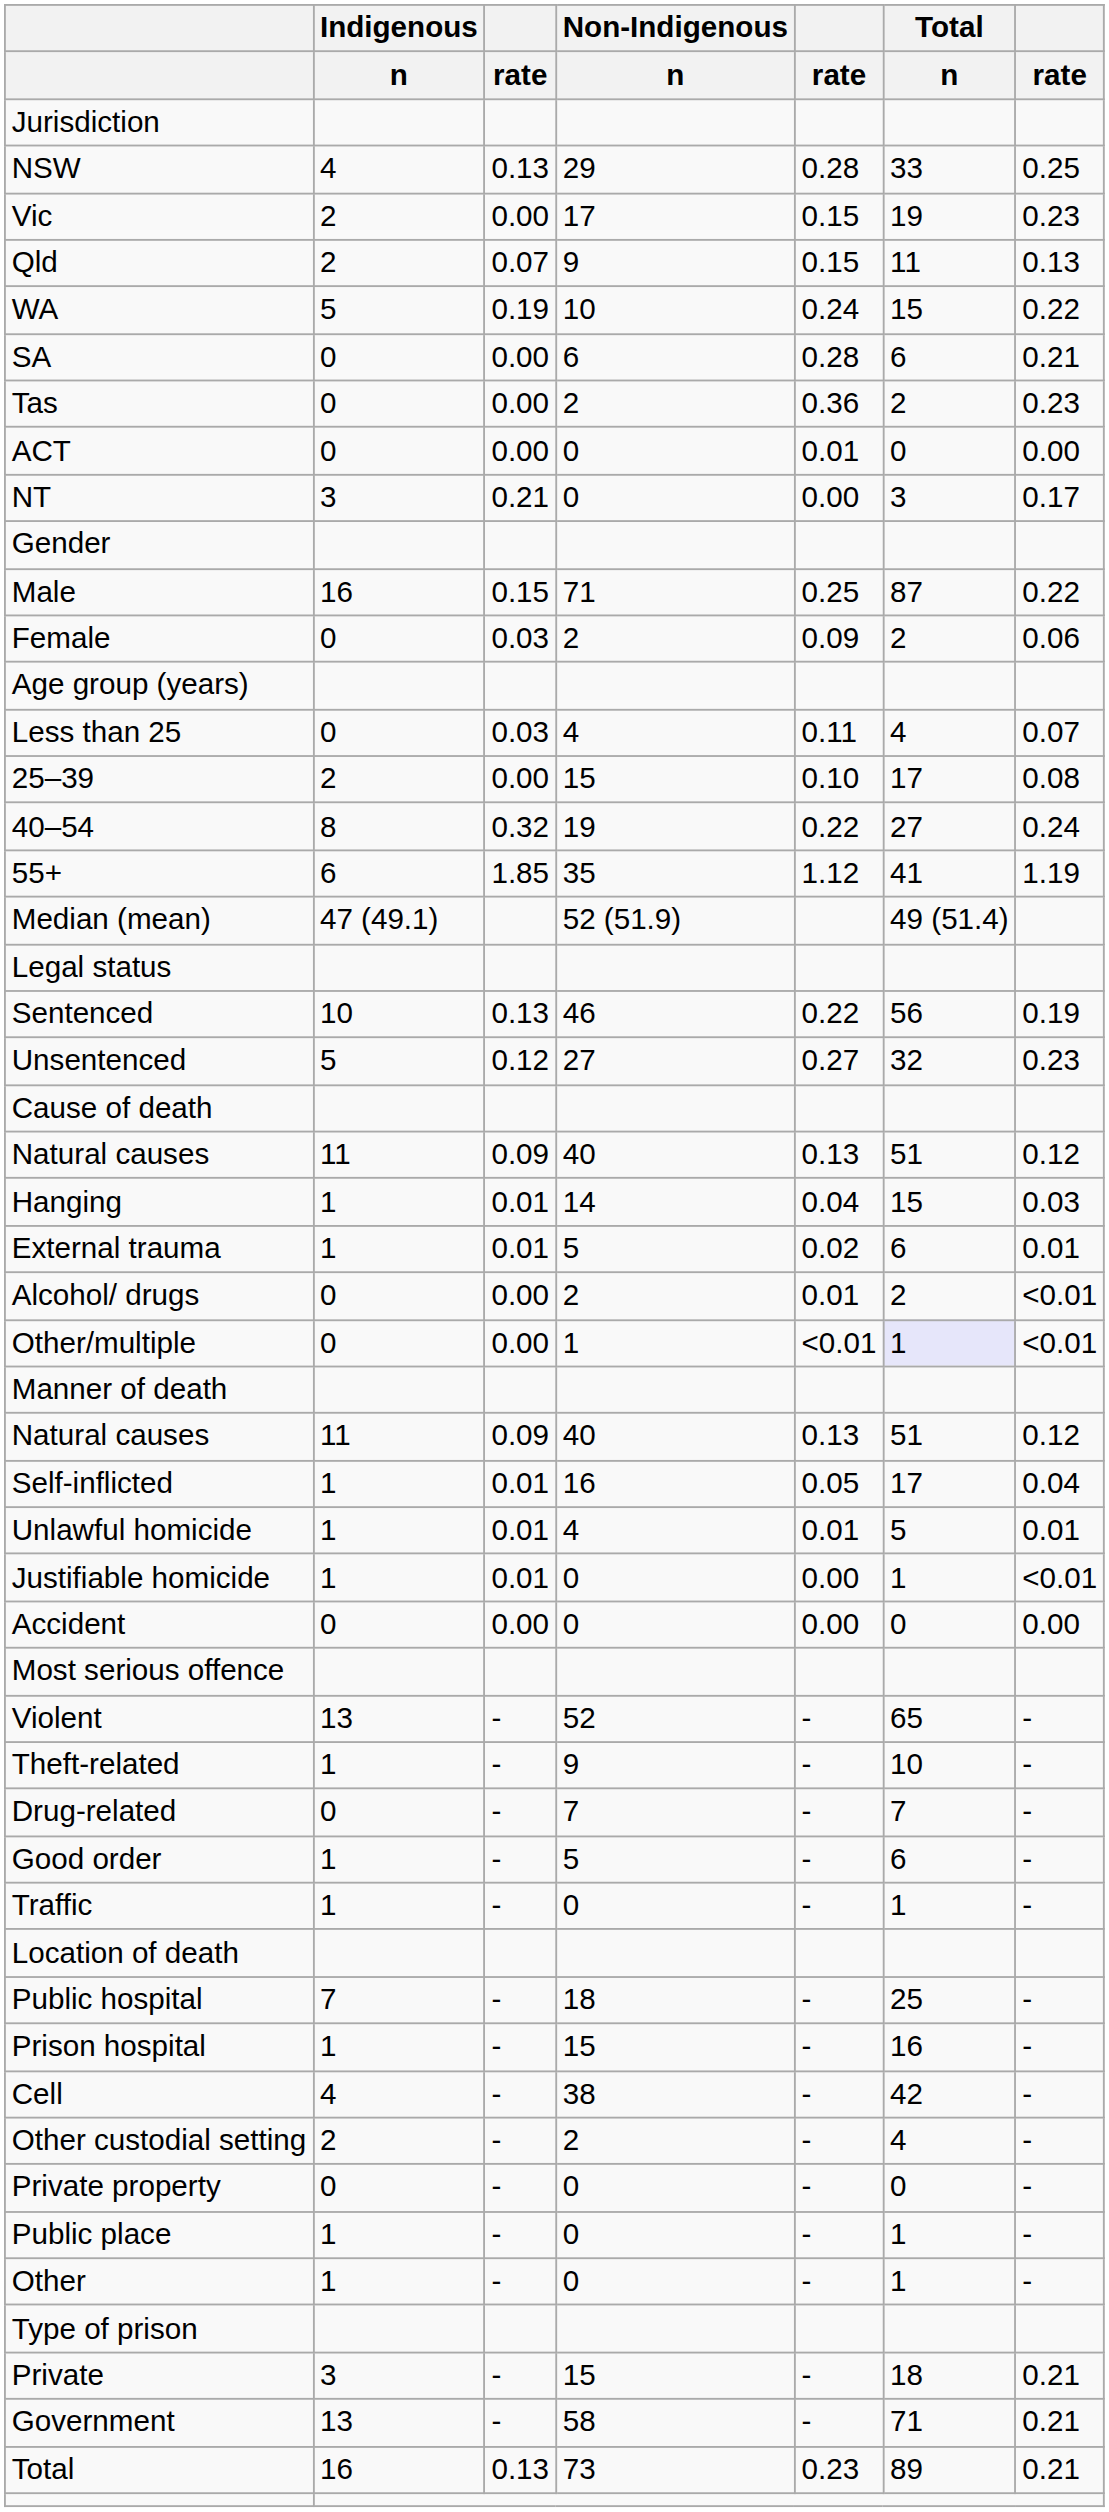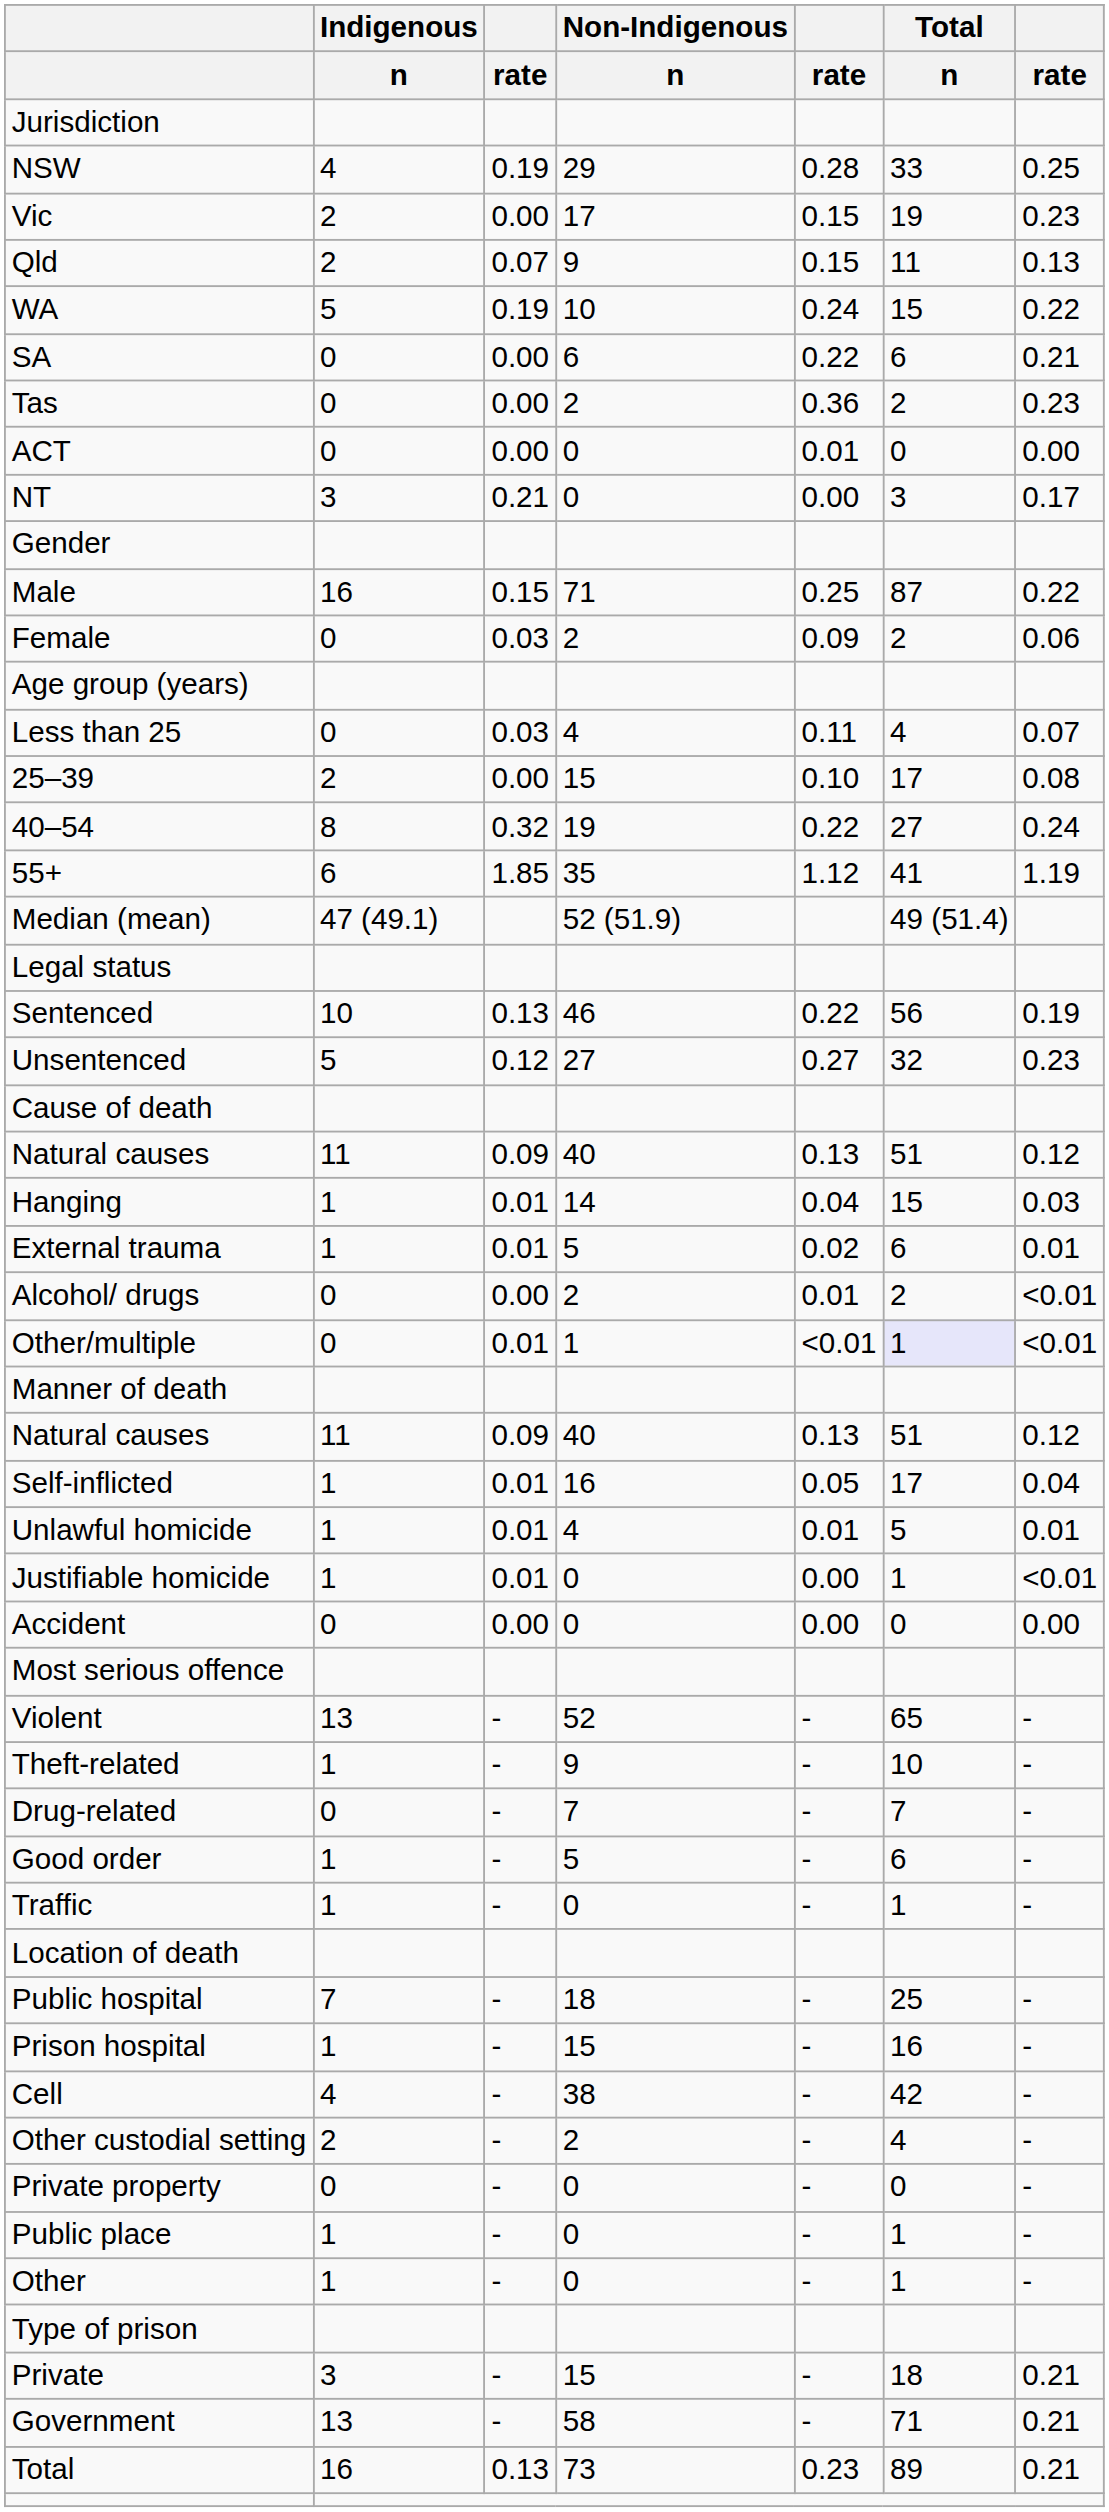NSW | column 3: 0.13 -> 0.19
SA | column 5: 0.28 -> 0.22
Other/multiple | column 3: 0.00 -> 0.01
